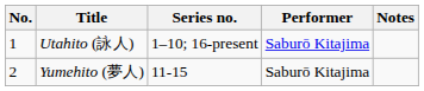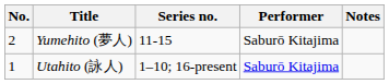rows swapped: Utahito (詠人) <-> Yumehito (夢人)
